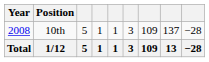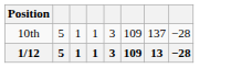- column: Year | 2008 | Total
